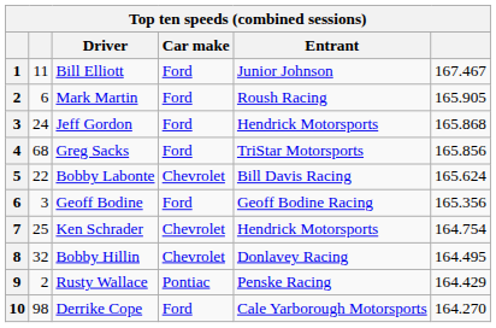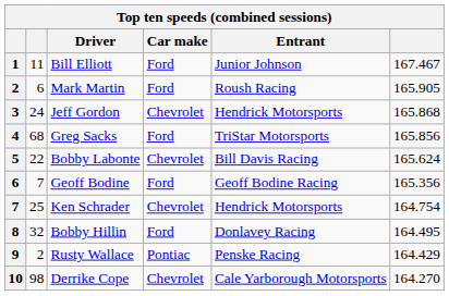Jeff Gordon | Car make: Ford -> Chevrolet
Geoff Bodine | column 2: 3 -> 7
Bobby Hillin | Car make: Chevrolet -> Ford
Derrike Cope | Car make: Ford -> Chevrolet
